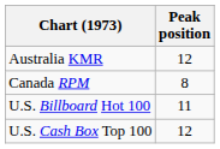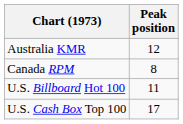U.S. Cash Box Top 100 | Peak position: 12 -> 17
